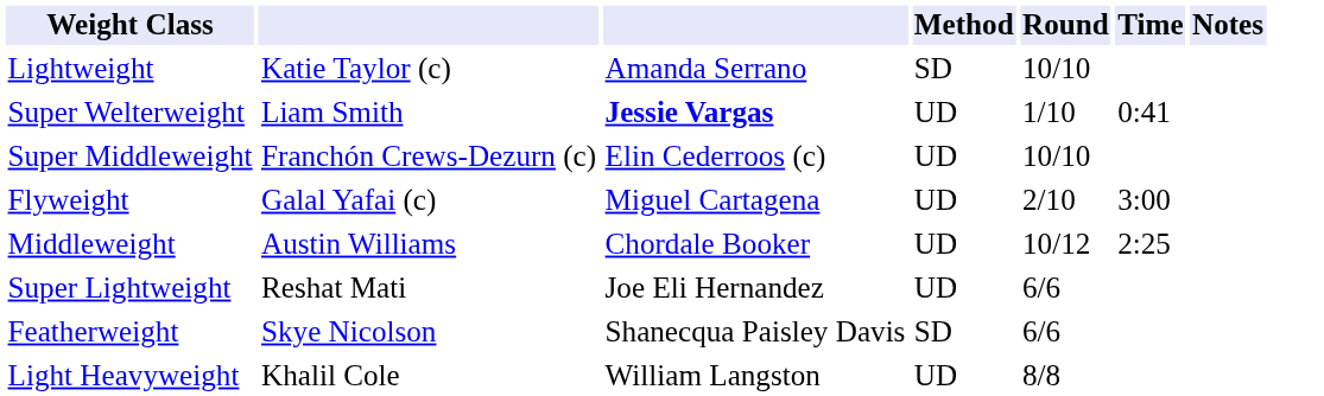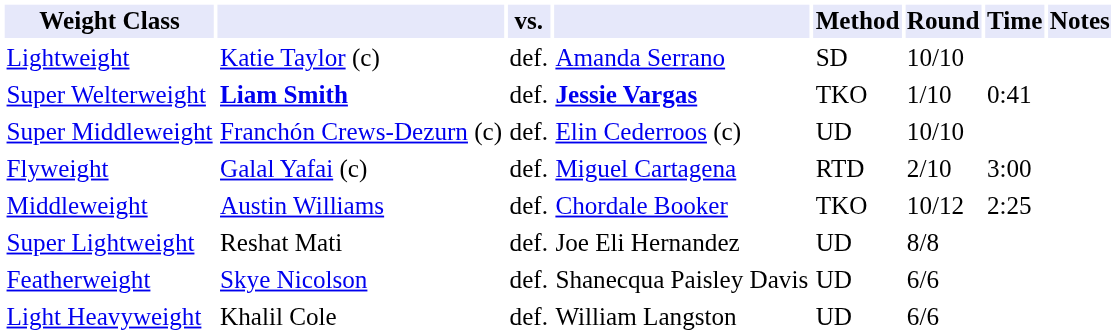+ column: vs. | def. | def. | def. | def. | def. | def. | def. | def.
Super Welterweight | column 2: normal -> bold
Super Welterweight | Method: UD -> TKO
Flyweight | Method: UD -> RTD
Middleweight | Method: UD -> TKO
Super Lightweight | Round: 6/6 -> 8/8
Featherweight | Method: SD -> UD
Light Heavyweight | Round: 8/8 -> 6/6
